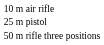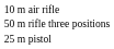rows swapped: 25 m pistol <-> 50 m rifle three positions
